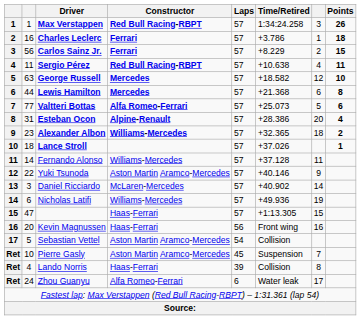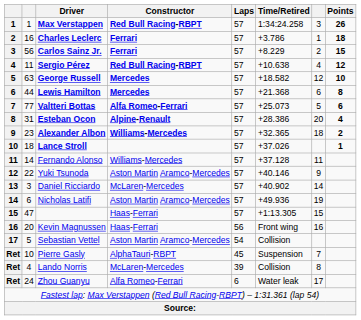Sergio Pérez | Points: 11 -> 12
Nicholas Latifi | Constructor: Williams-Mercedes -> Aston Martin Aramco-Mercedes
Pierre Gasly | Constructor: Aston Martin Aramco-Mercedes -> AlphaTauri-RBPT
Lando Norris | Constructor: Haas-Ferrari -> McLaren-Mercedes
